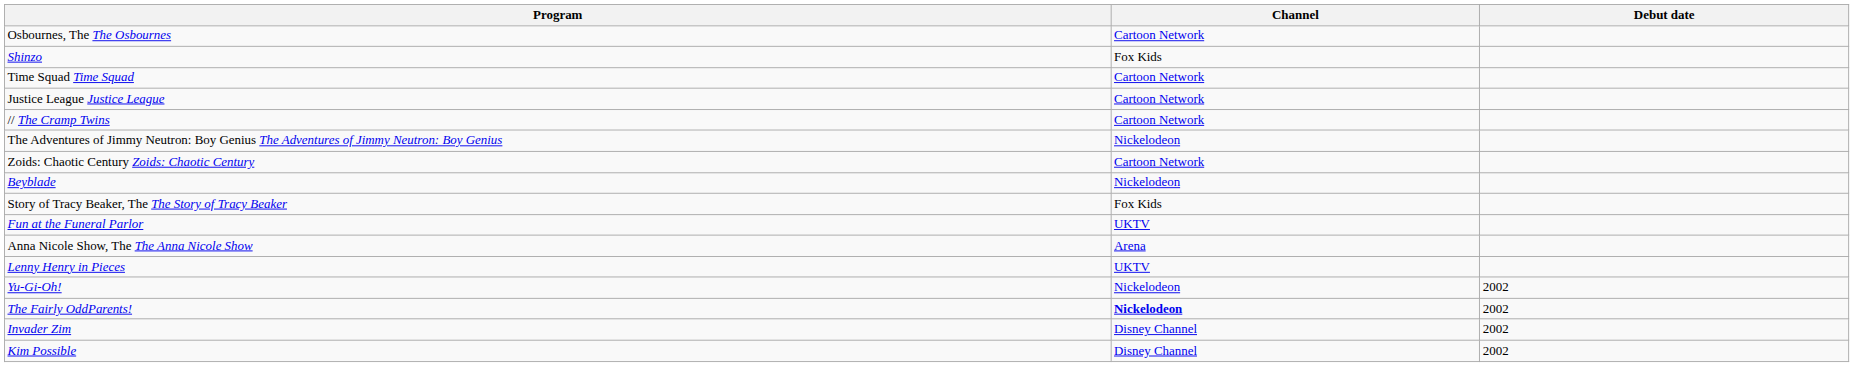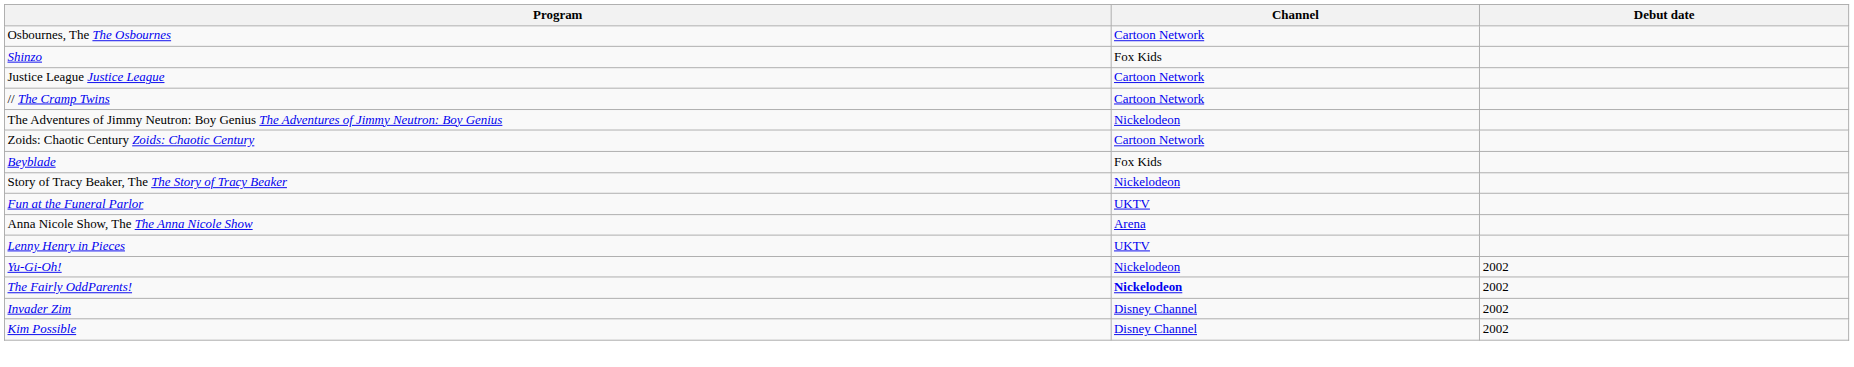- row: Time Squad Time Squad | Cartoon Network
Beyblade | Channel: Nickelodeon -> Fox Kids
Story of Tracy Beaker, The The Story of Tracy Beaker | Channel: Fox Kids -> Nickelodeon
